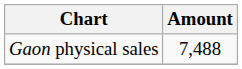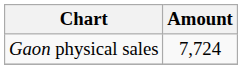Gaon physical sales | Amount: 7,488 -> 7,724
